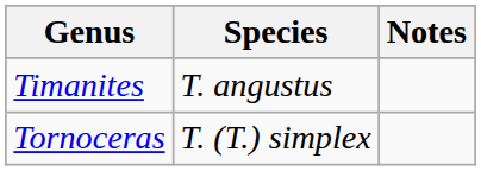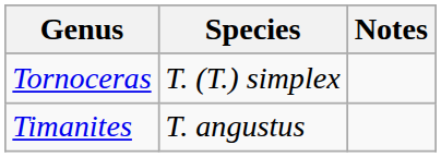rows swapped: Timanites <-> Tornoceras
